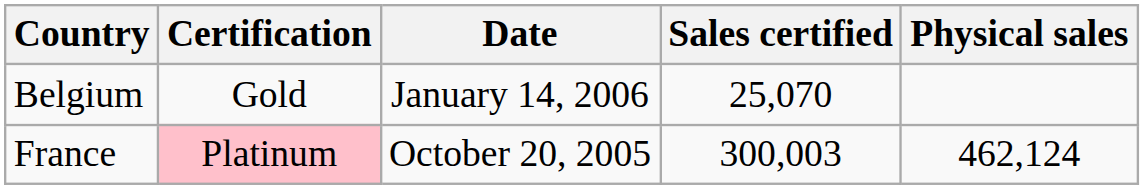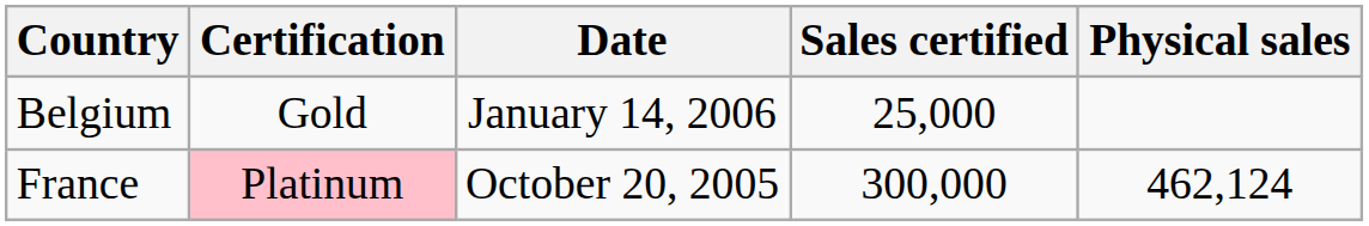Belgium | Sales certified: 25,070 -> 25,000
France | Sales certified: 300,003 -> 300,000
